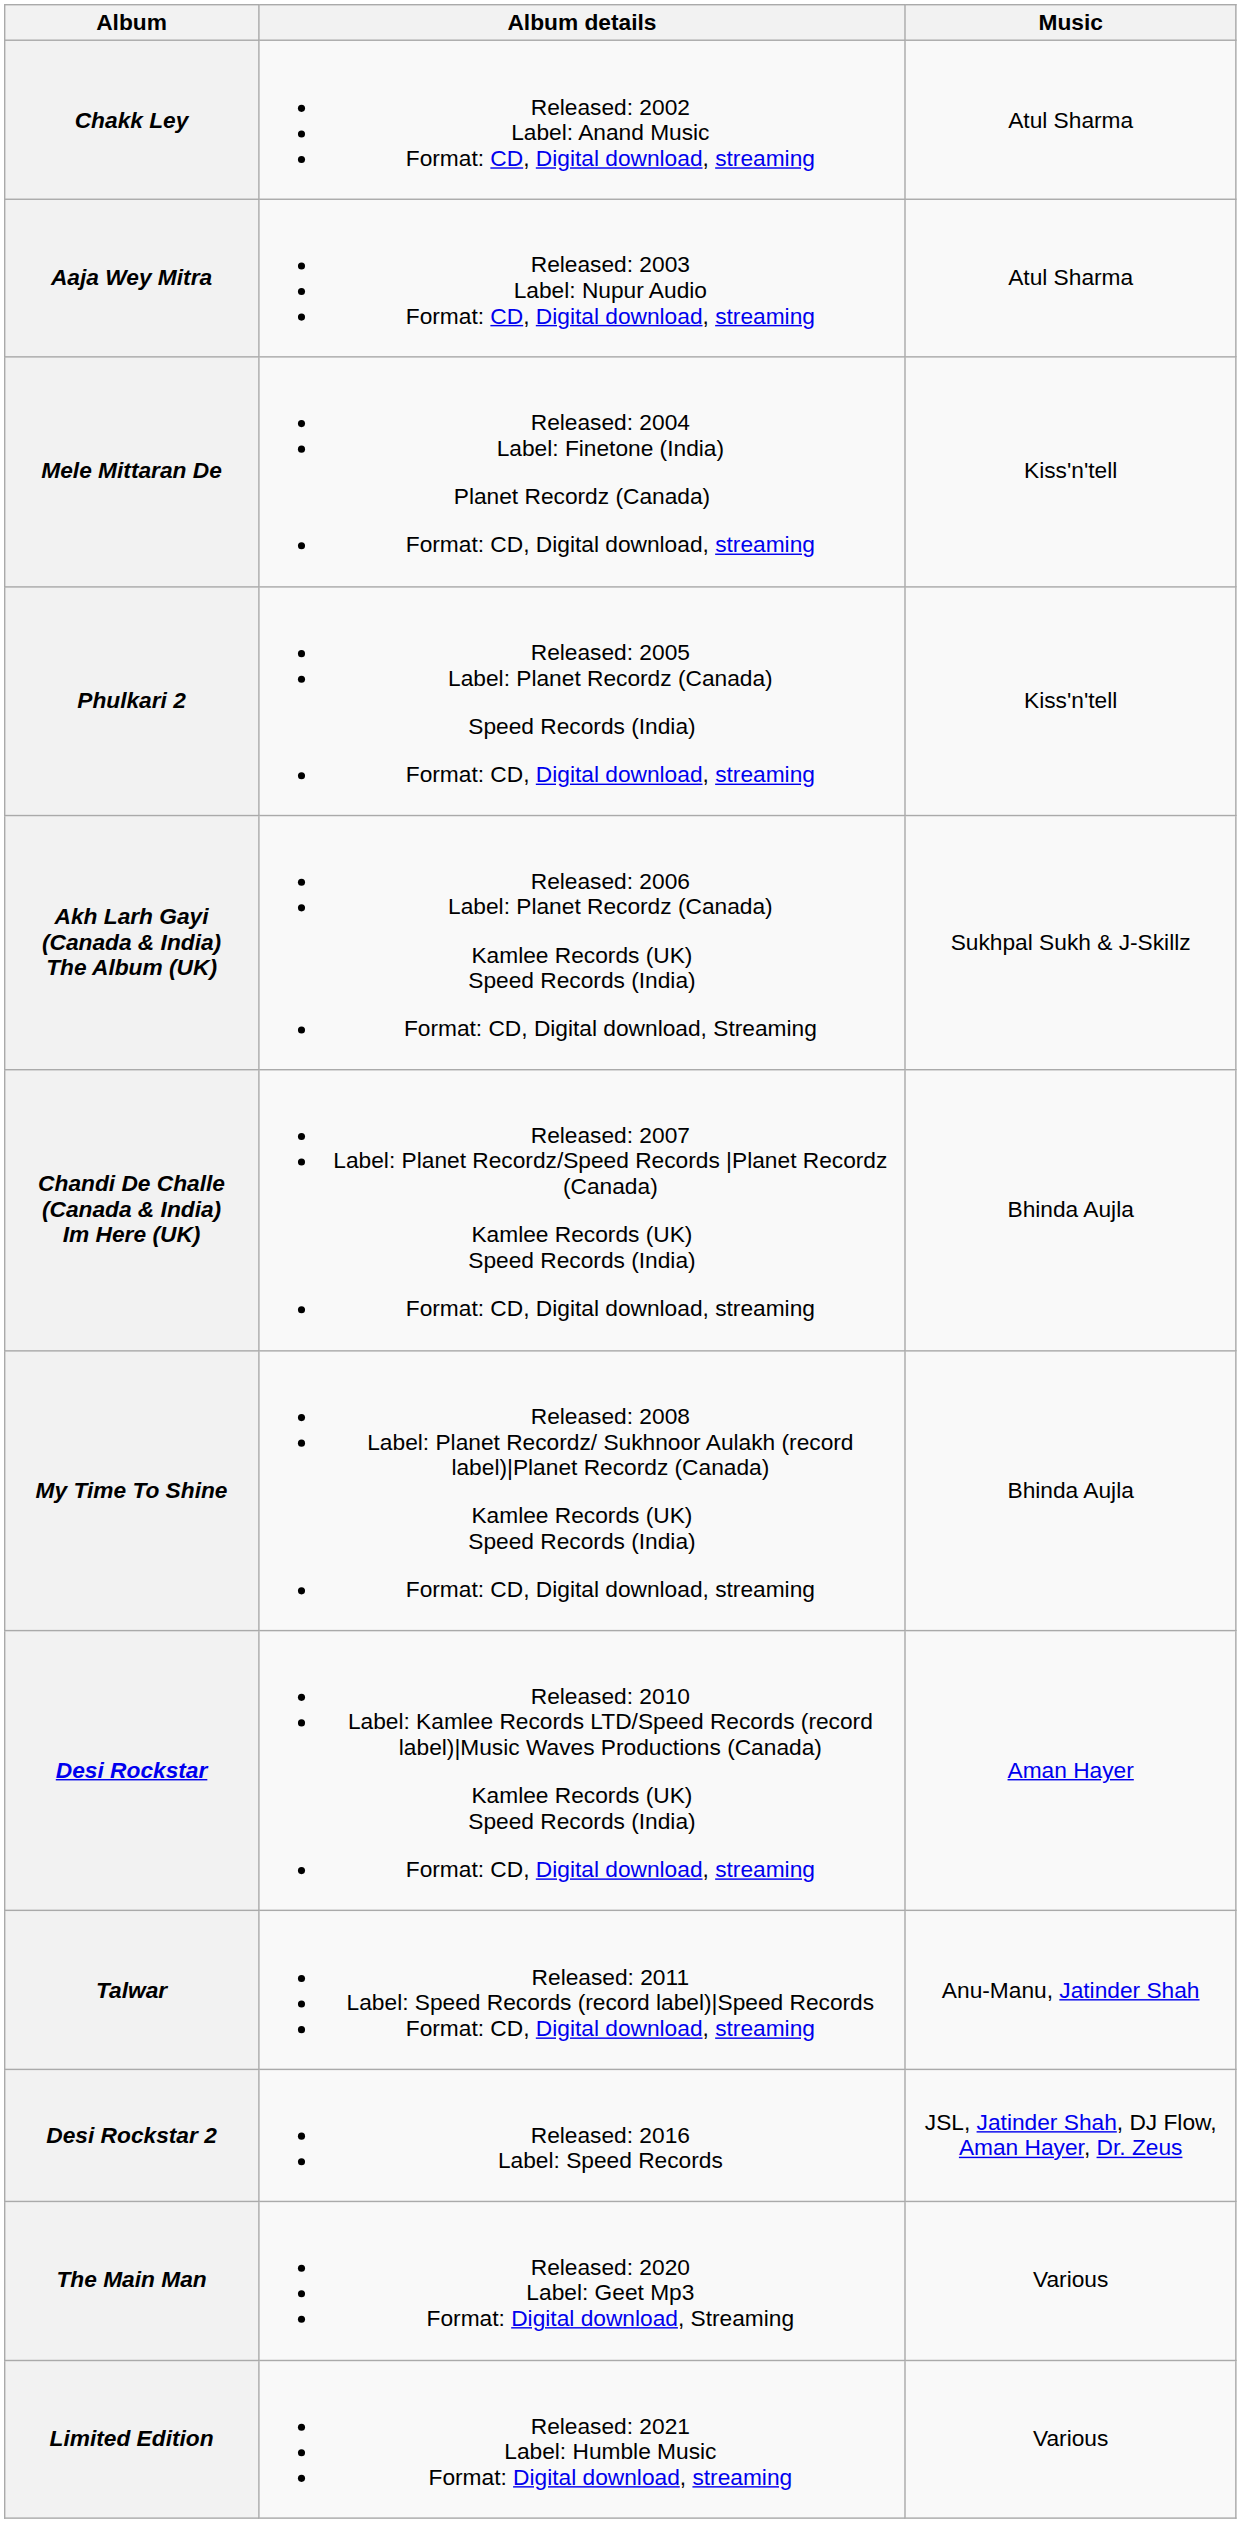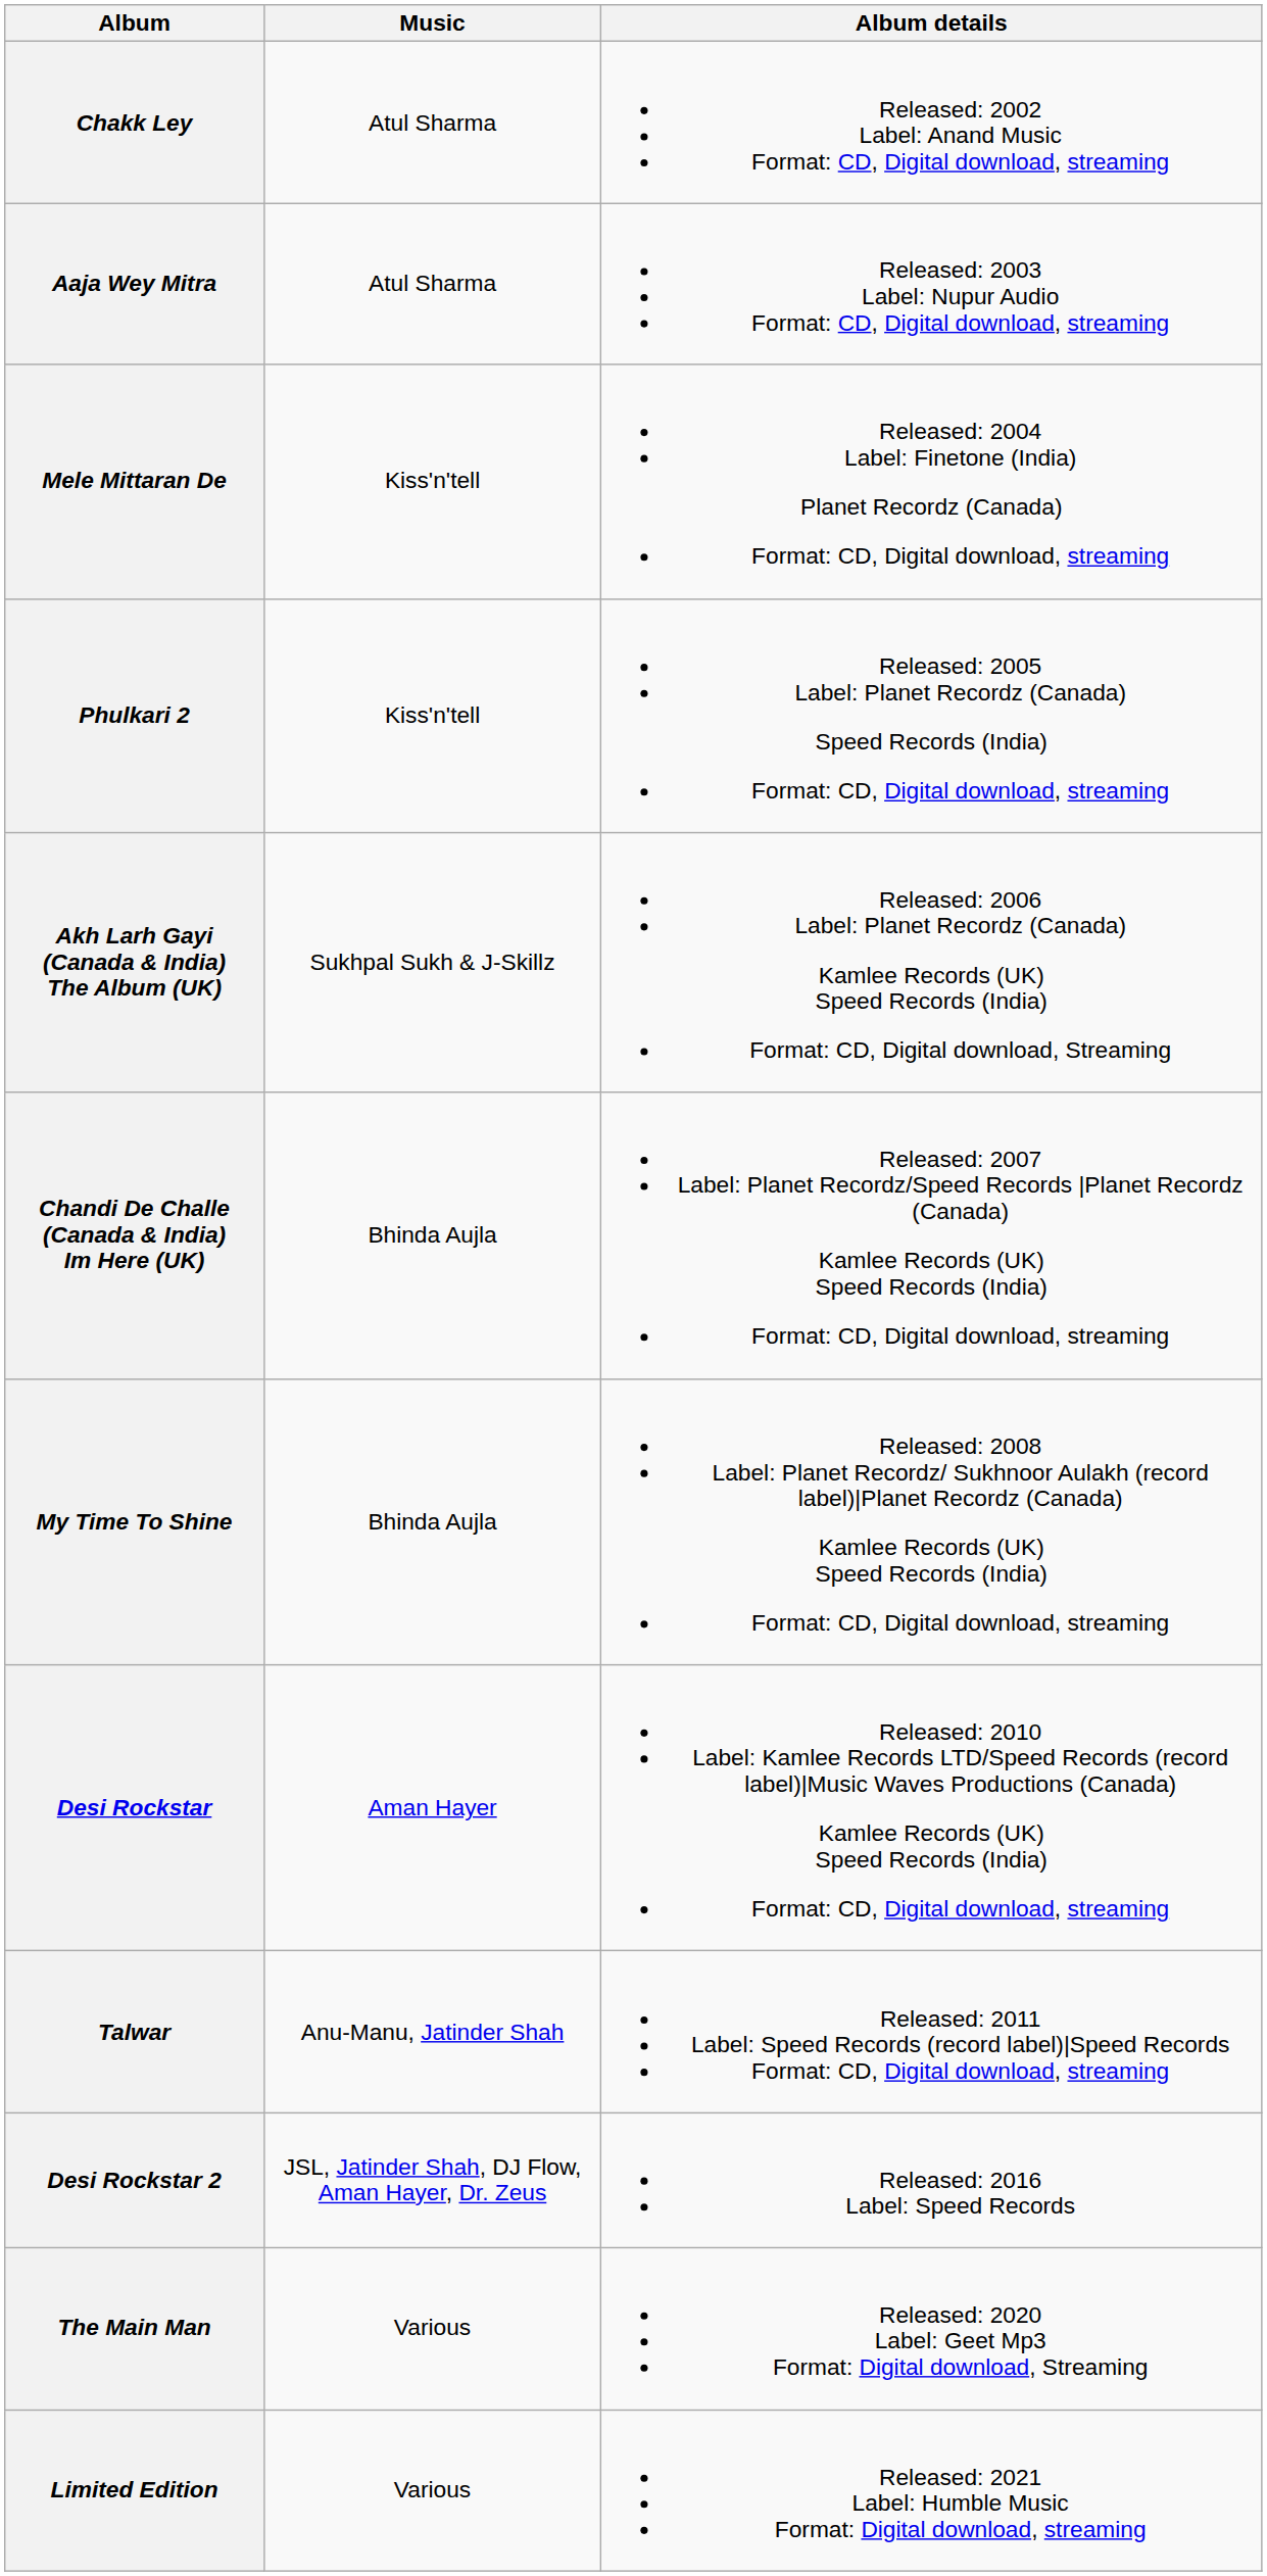columns swapped: Album details <-> Music
